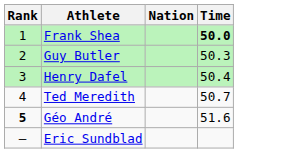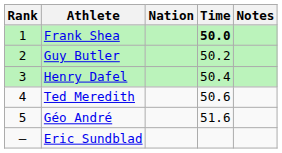+ column: Notes
Guy Butler | Time: 50.3 -> 50.2
Ted Meredith | Time: 50.7 -> 50.6
Géo André | Rank: bold -> normal
